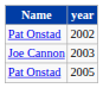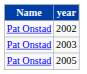2003 | Name: Joe Cannon -> Pat Onstad
